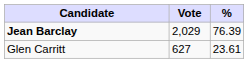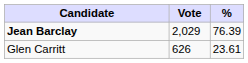Glen Carritt | Vote: 627 -> 626
